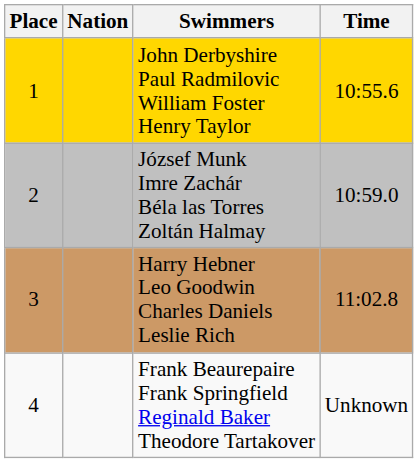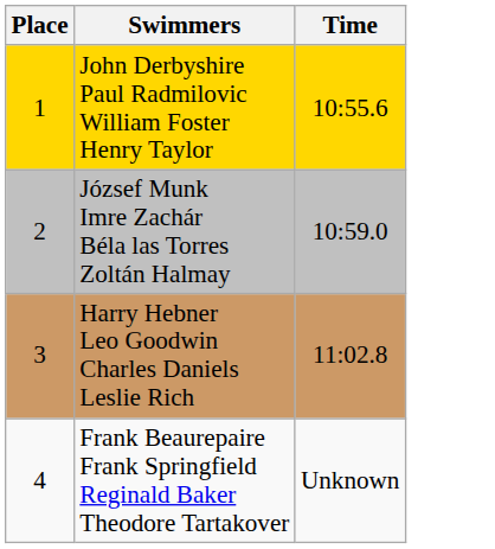- column: Nation
